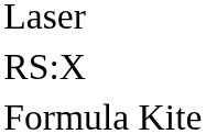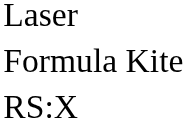rows swapped: RS:X <-> Formula Kite
